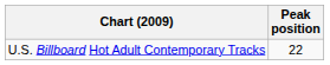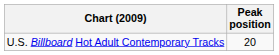U.S. Billboard Hot Adult Contemporary Tracks | Peak position: 22 -> 20
